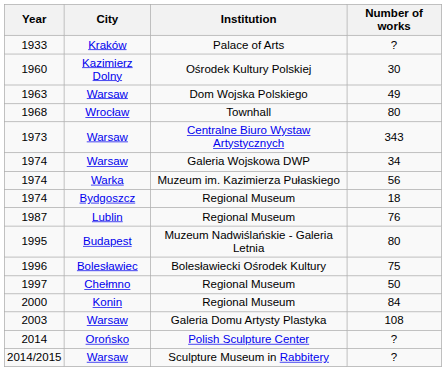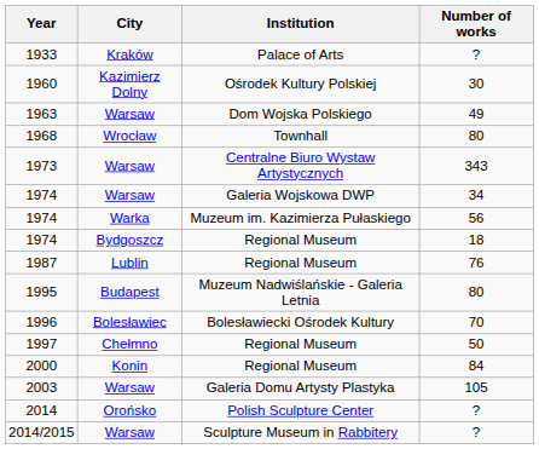1996 | Number of works: 75 -> 70
2003 | Number of works: 108 -> 105
